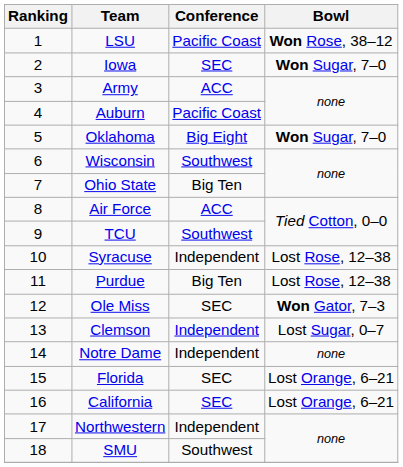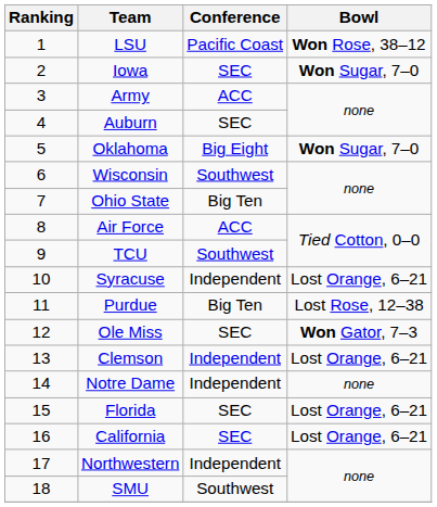Auburn | Conference: Pacific Coast -> SEC
Syracuse | Bowl: Lost Rose, 12–38 -> Lost Orange, 6–21
Clemson | Bowl: Lost Sugar, 0–7 -> Lost Orange, 6–21
